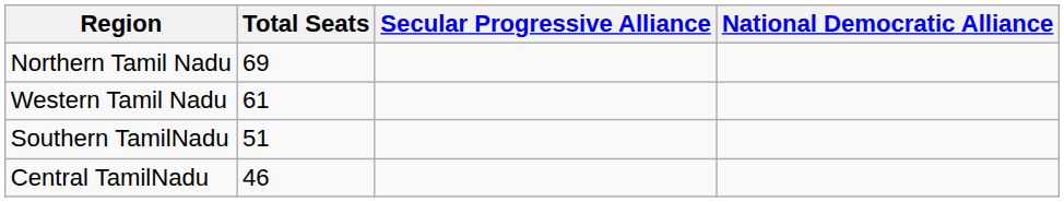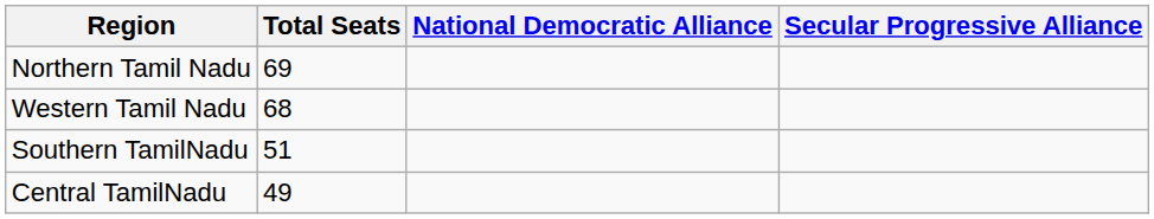columns swapped: Secular Progressive Alliance <-> National Democratic Alliance
Western Tamil Nadu | Total Seats: 61 -> 68
Central TamilNadu | Total Seats: 46 -> 49
